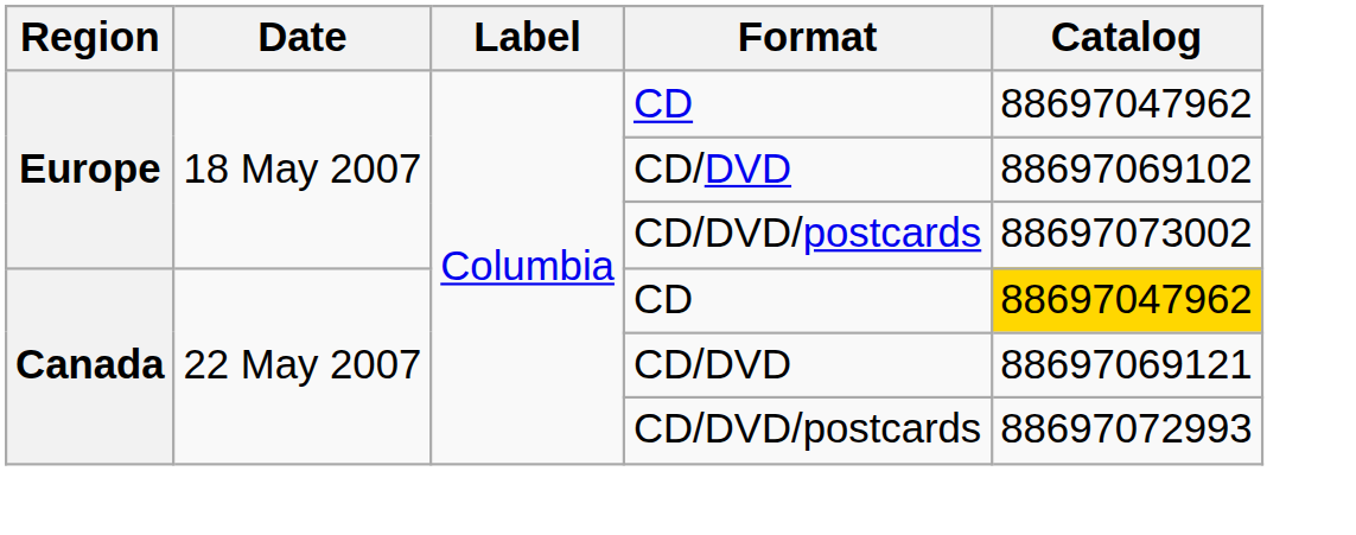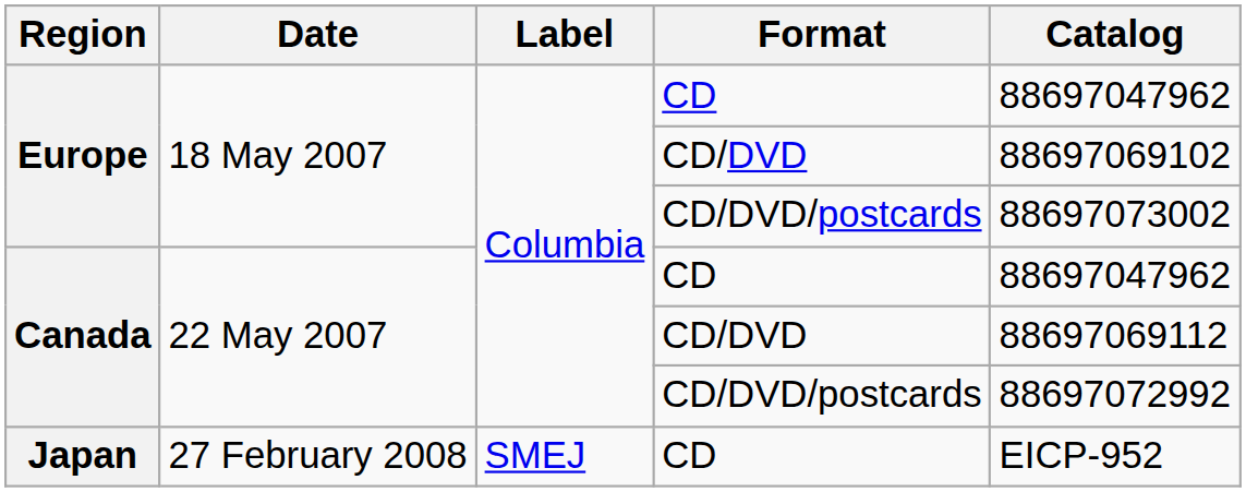Canada / CD | Catalog: gold background -> no background
Canada / CD/DVD | Catalog: 88697069121 -> 88697069112
Canada / CD/DVD/postcards | Catalog: 88697072993 -> 88697072992
+ row: Japan | 27 February 2008 | SMEJ | CD | EICP-952
